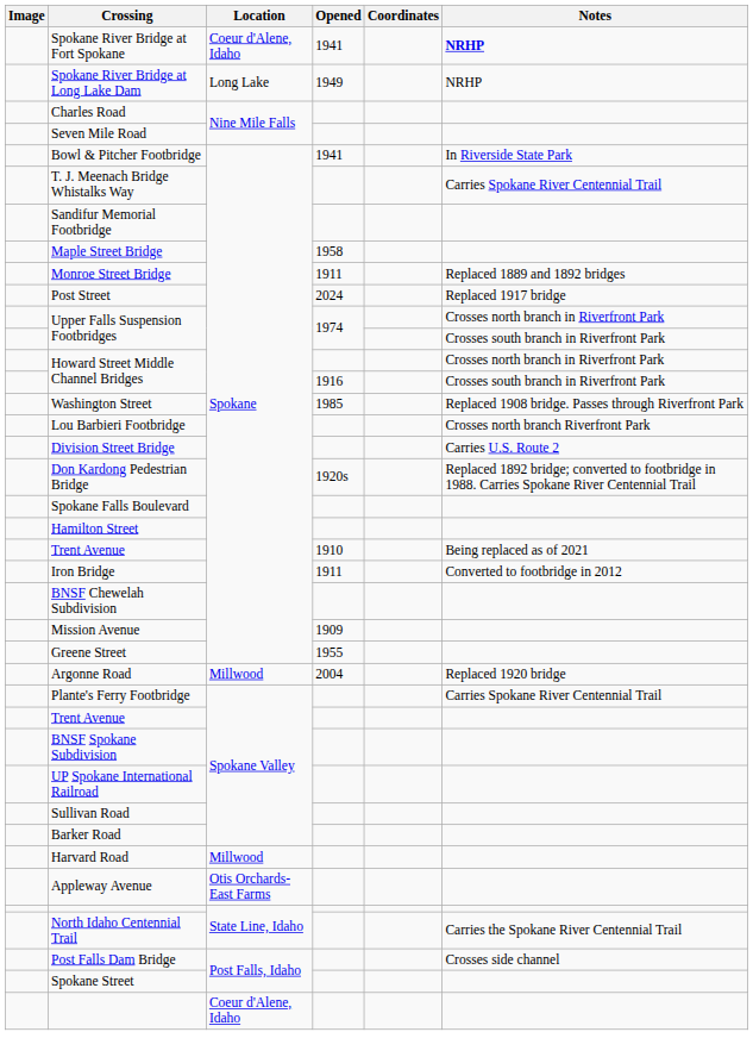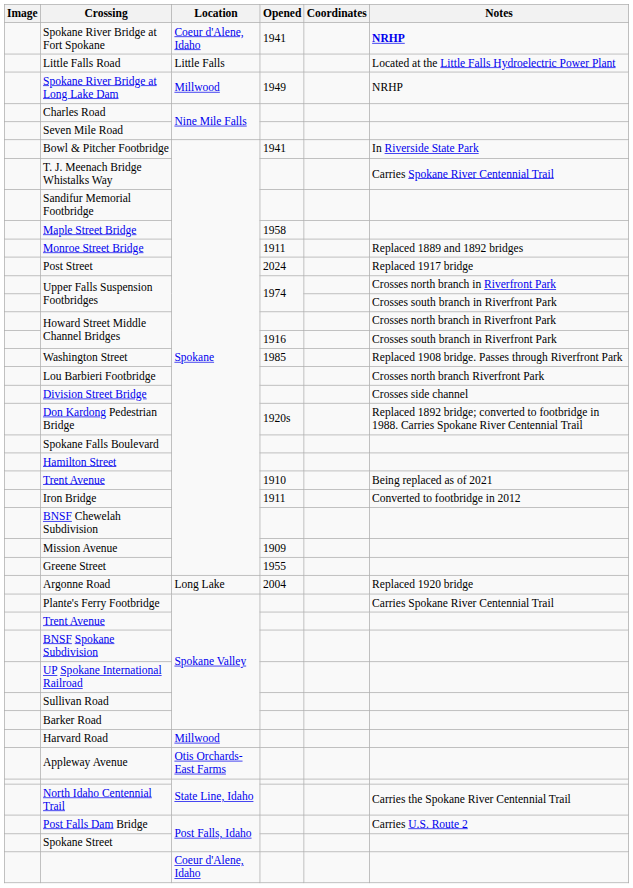+ row: Little Falls Road | Little Falls | Located at the Little Falls Hydroelectric Power Plant
Spokane River Bridge at Long Lake Dam | Location: Long Lake -> Millwood
Division Street Bridge | Notes: Carries U.S. Route 2 -> Crosses side channel
Argonne Road | Location: Millwood -> Long Lake
Post Falls Dam Bridge | Notes: Crosses side channel -> Carries U.S. Route 2
